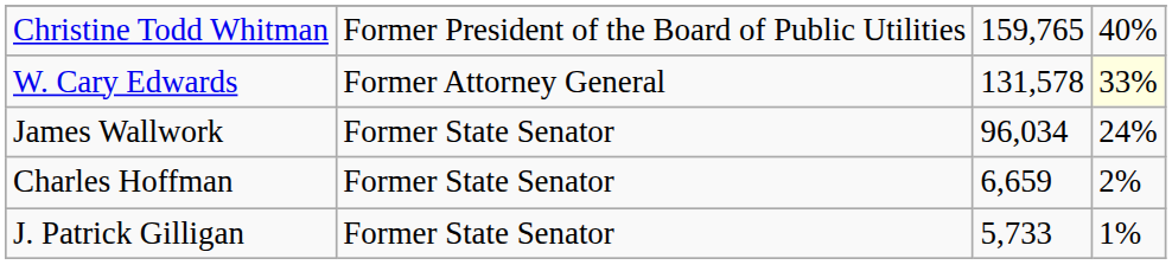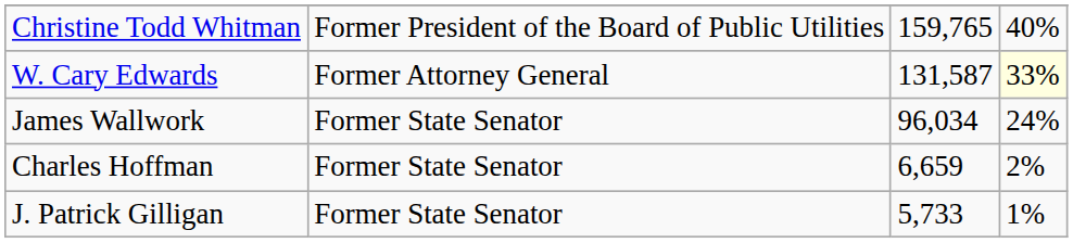W. Cary Edwards | column 3: 131,578 -> 131,587
